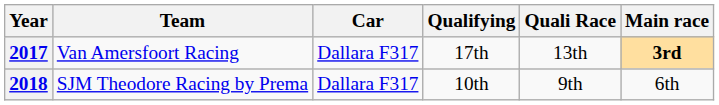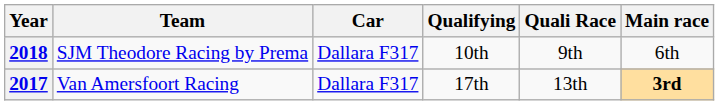rows swapped: 2017 <-> 2018
